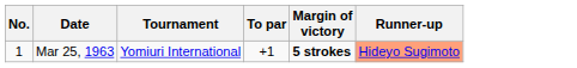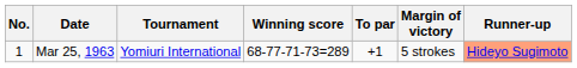+ column: Winning score | 68-77-71-73=289
Mar 25, 1963 | Margin of victory: bold -> normal
